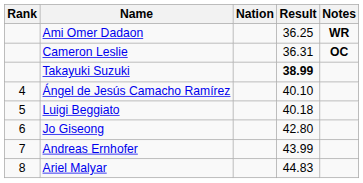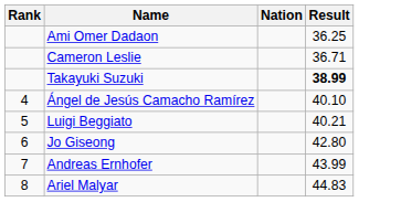- column: Notes | WR | OC
Cameron Leslie | Result: 36.31 -> 36.71
Luigi Beggiato | Result: 40.18 -> 40.21
